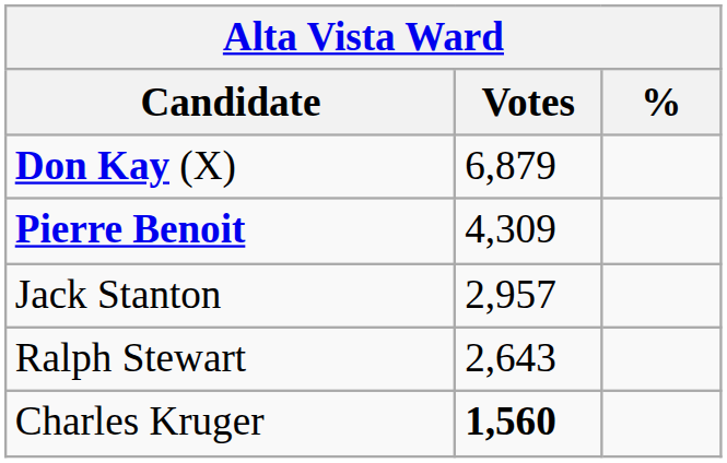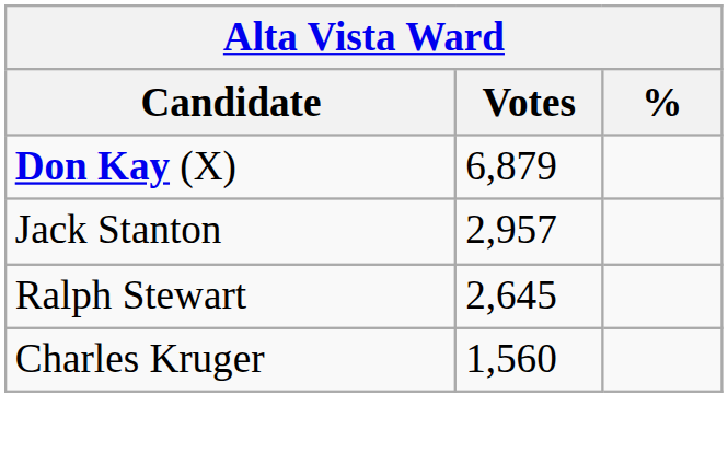- row: Pierre Benoit | 4,309
Ralph Stewart | Votes: 2,643 -> 2,645
Charles Kruger | Votes: bold -> normal
